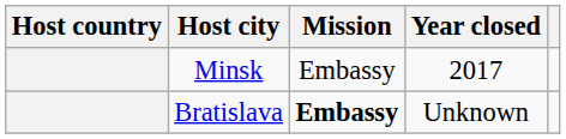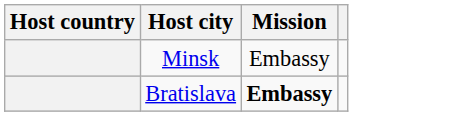- column: Year closed | 2017 | Unknown
